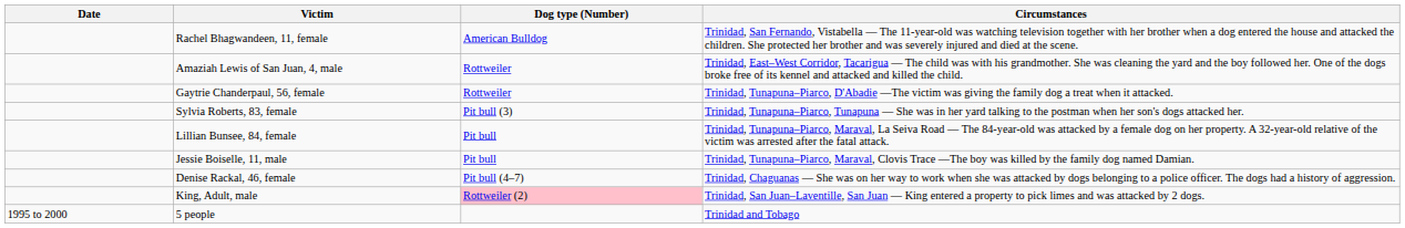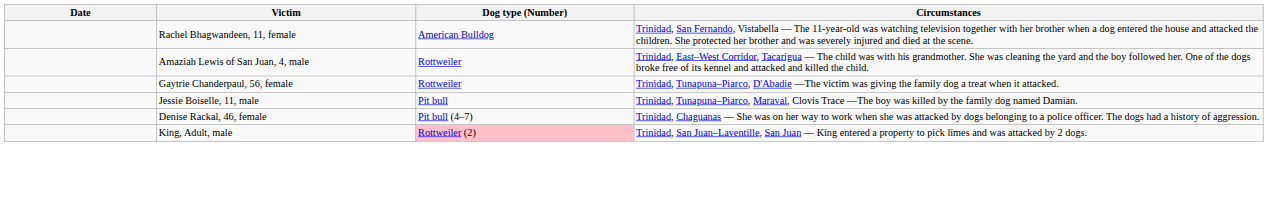- row: Sylvia Roberts, 83, female | Pit bull (3) | Trinidad, Tunapuna–Piarco, Tunapuna — She was in her yard talking to the postman when her son's dogs attacked her.
- row: Lillian Bunsee, 84, female | Pit bull | Trinidad, Tunapuna–Piarco, Maraval, La Seiva Road — The 84-year-old was attacked by a female dog on her property. A 32-year-old relative of the victim was arrested after the fatal attack.
- row: 1995 to 2000 | 5 people | Trinidad and Tobago
